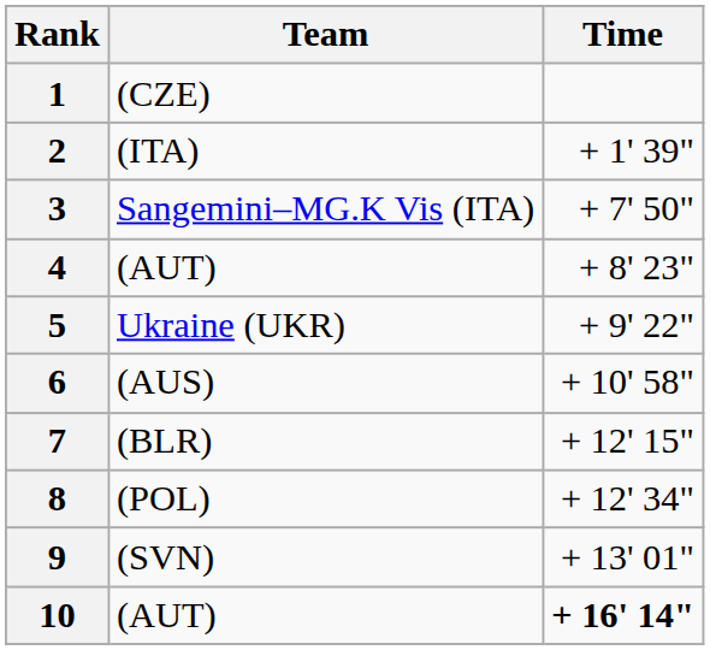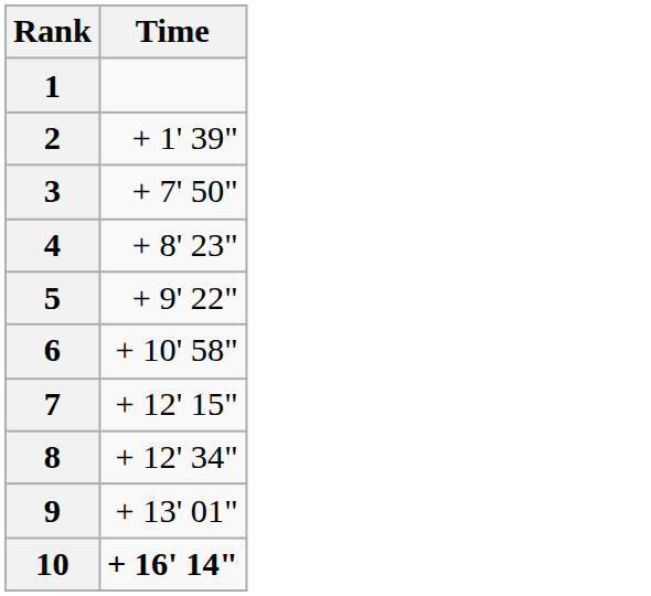- column: Team | (CZE) | (ITA) | Sangemini–MG.K Vis (ITA) | (AUT) | Ukraine (UKR) | (AUS) | (BLR) | (POL) | (SVN) | (AUT)
